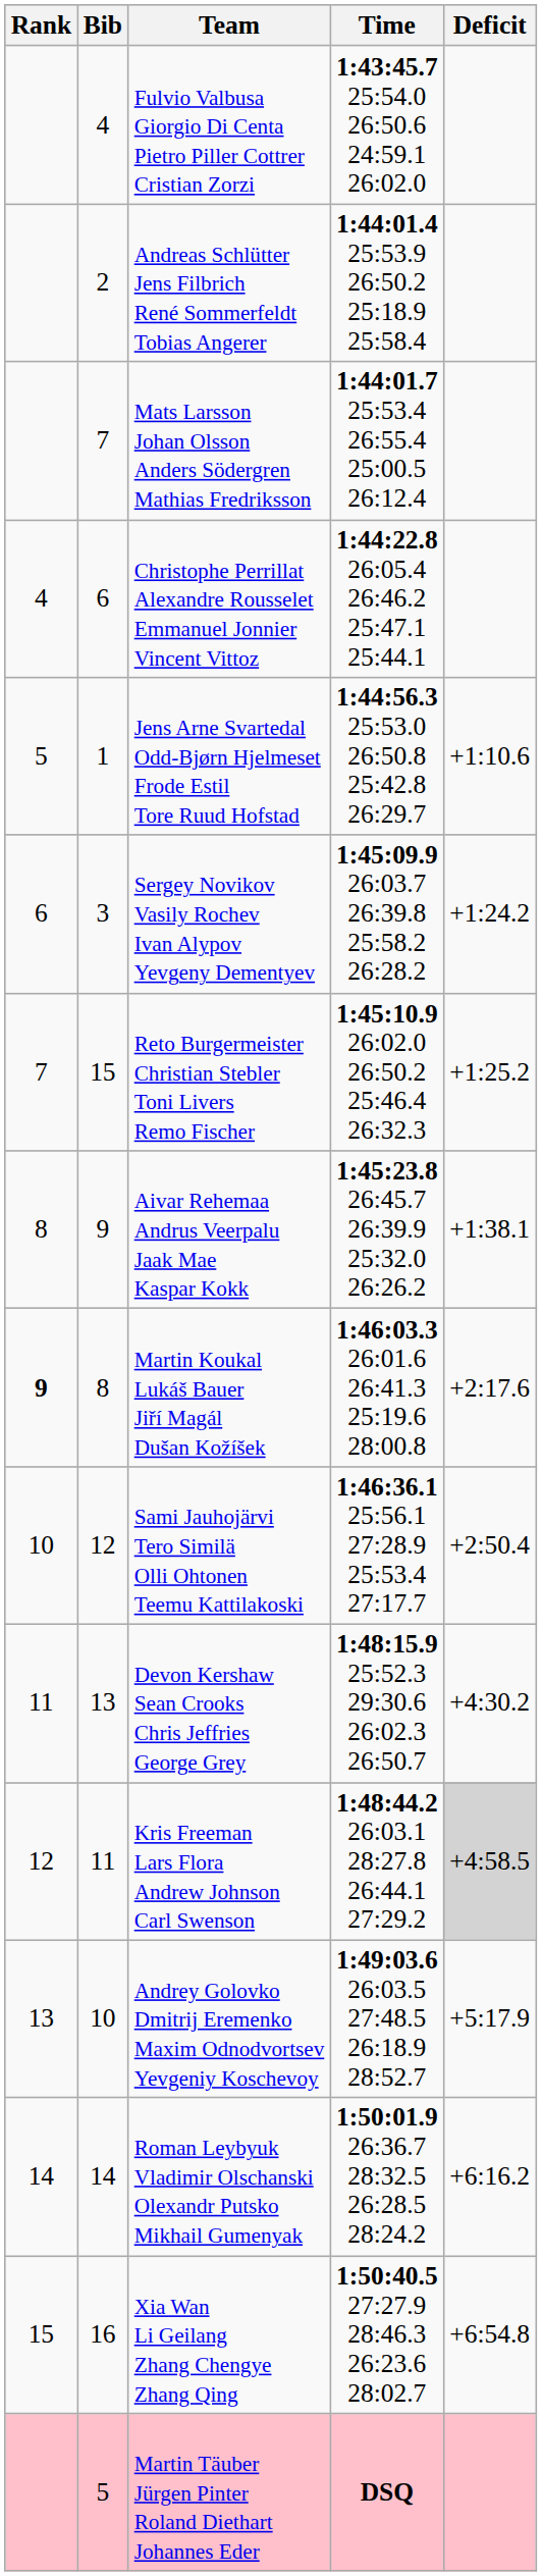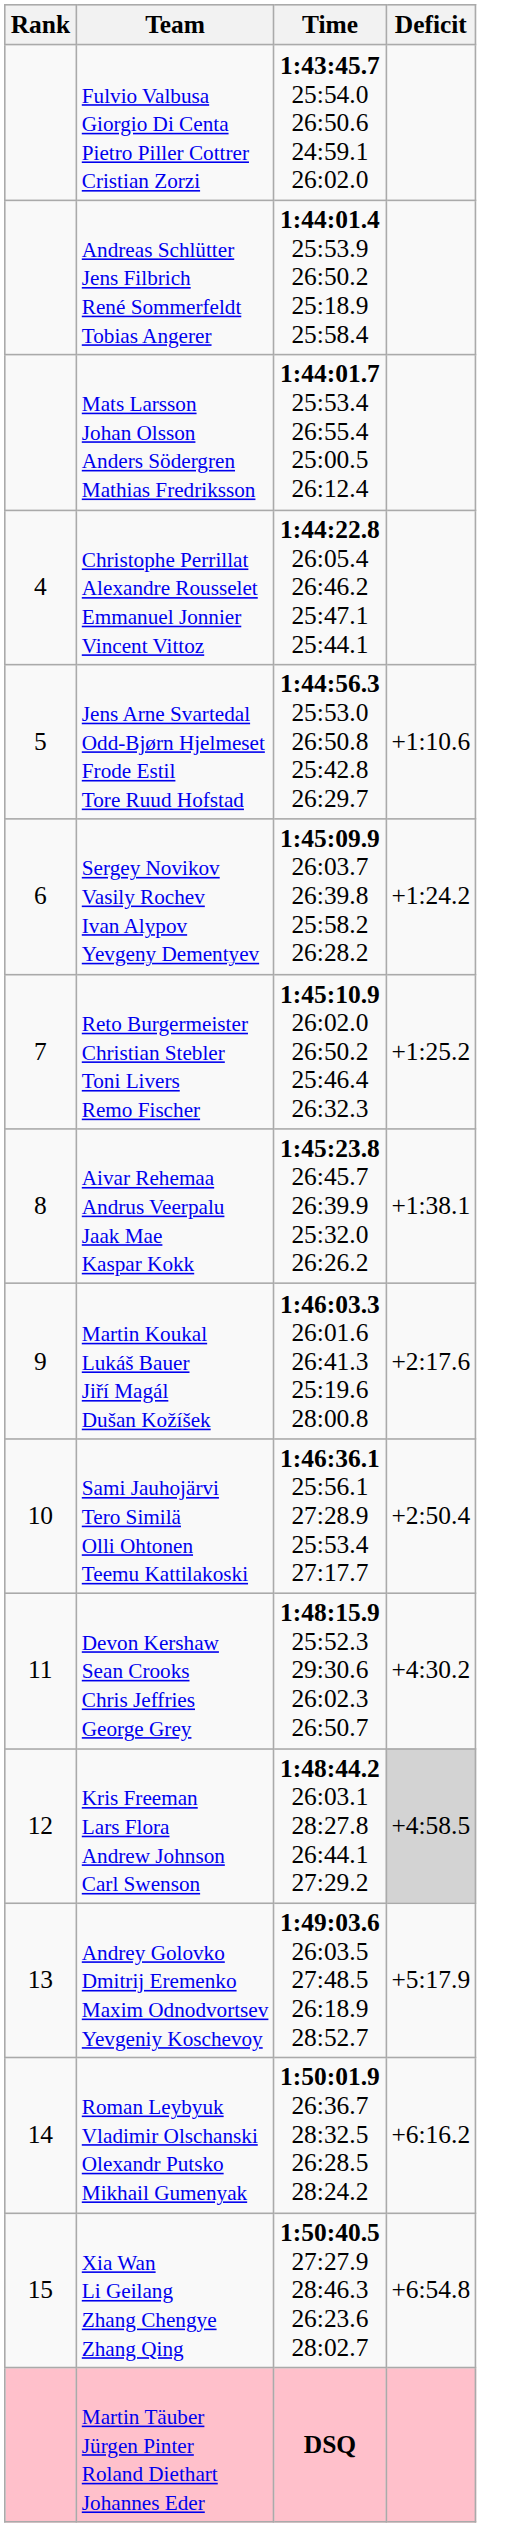- column: Bib | 4 | 2 | 7 | 6 | 1 | 3 | 15 | 9 | 8 | 12 | 13 | 11 | 10 | 14 | 16 | 5
Martin Koukal Lukáš Bauer Jiří Magál Dušan Kožíšek | Rank: bold -> normal
